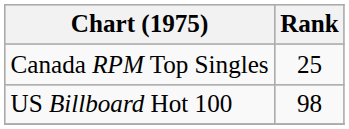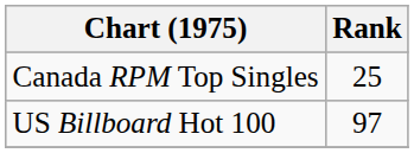US Billboard Hot 100 | Rank: 98 -> 97
